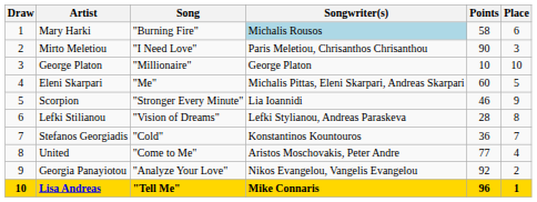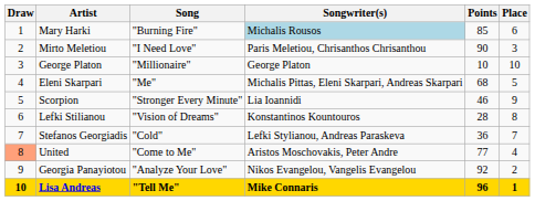Mary Harki | Points: 58 -> 85
Eleni Skarpari | Points: 60 -> 68
Lefki Stilianou | Songwriter(s): Lefki Stylianou, Andreas Paraskeva -> Konstantinos Kountouros
Stefanos Georgiadis | Songwriter(s): Konstantinos Kountouros -> Lefki Stylianou, Andreas Paraskeva
United | Draw: no background -> lightsalmon background
